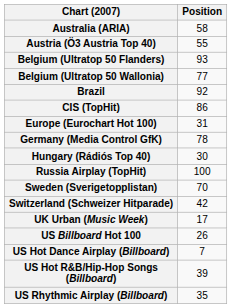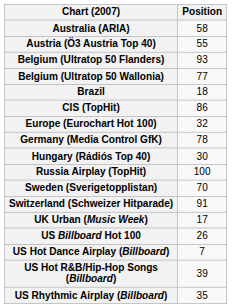Brazil | Position: 92 -> 18
Europe (Eurochart Hot 100) | Position: 31 -> 32
Switzerland (Schweizer Hitparade) | Position: 42 -> 91
